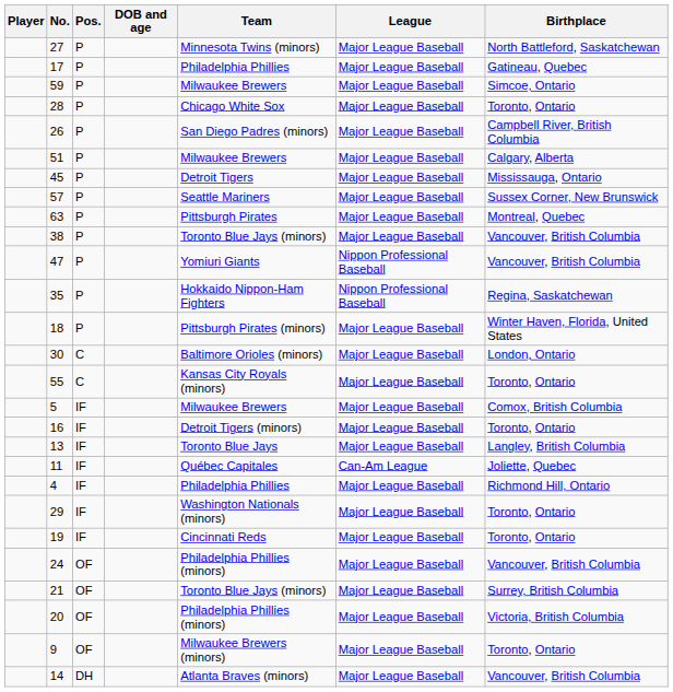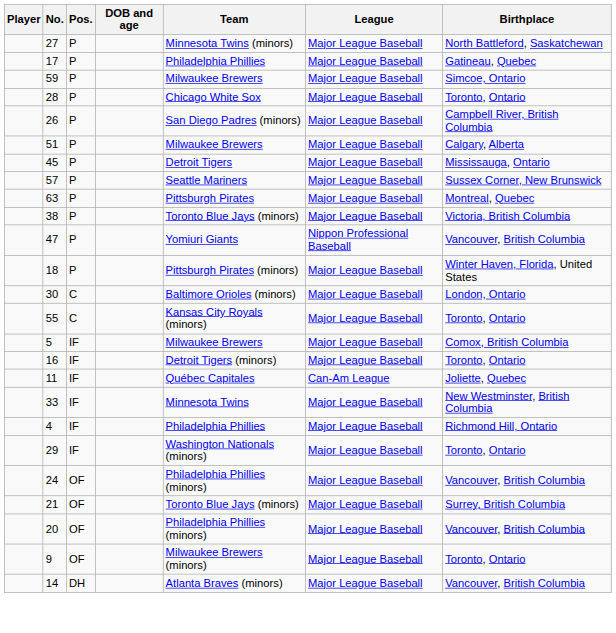38 | Birthplace: Vancouver, British Columbia -> Victoria, British Columbia
- row: 35 | P | Hokkaido Nippon-Ham Fighters | Nippon Professional Baseball | Regina, Saskatchewan
- row: 13 | IF | Toronto Blue Jays | Major League Baseball | Langley, British Columbia
+ row: 33 | IF | Minnesota Twins | Major League Baseball | New Westminster, British Columbia
- row: 19 | IF | Cincinnati Reds | Major League Baseball | Toronto, Ontario
20 | Birthplace: Victoria, British Columbia -> Vancouver, British Columbia
